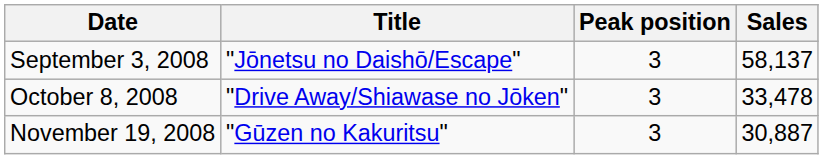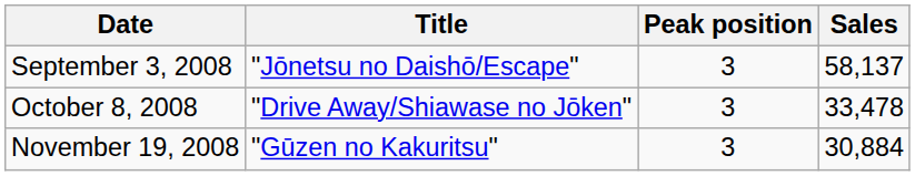November 19, 2008 | Sales: 30,887 -> 30,884
